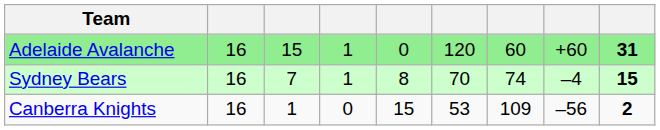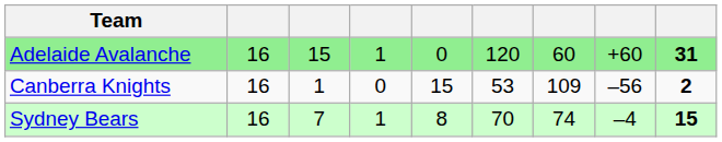rows swapped: Sydney Bears <-> Canberra Knights
